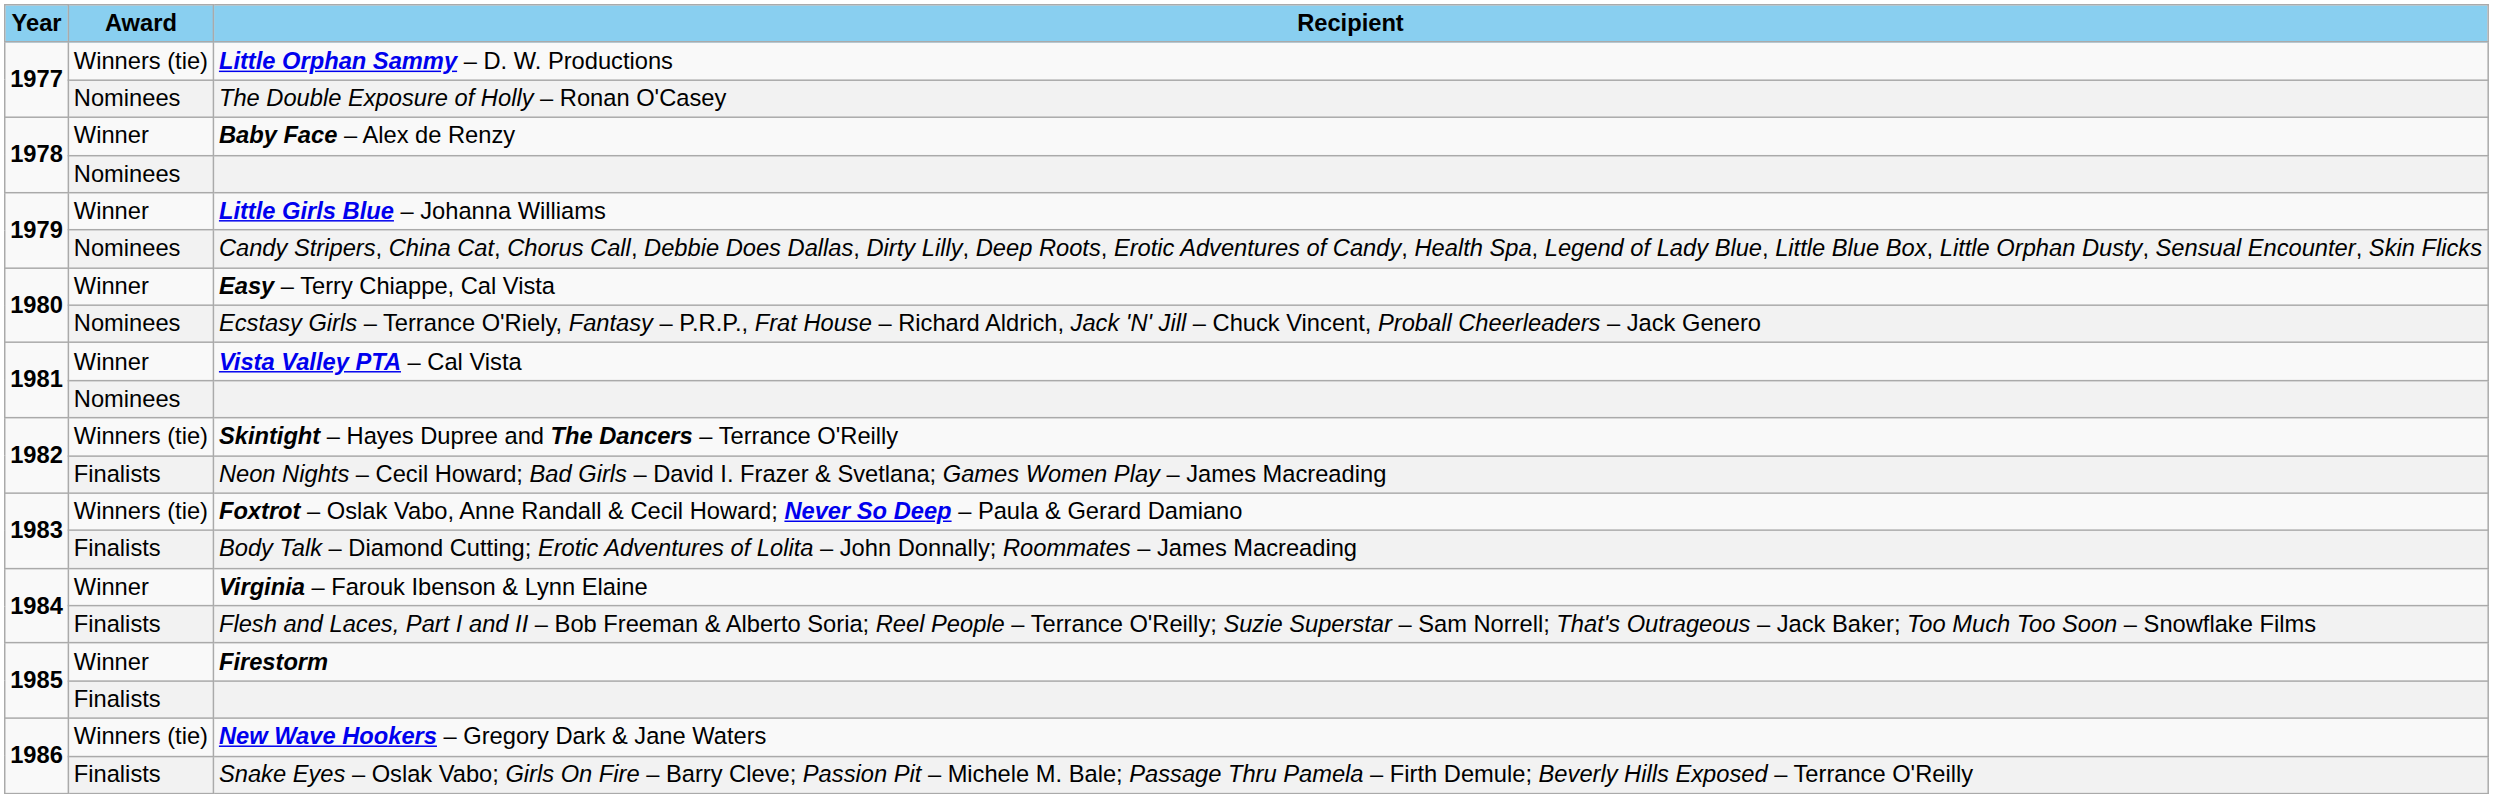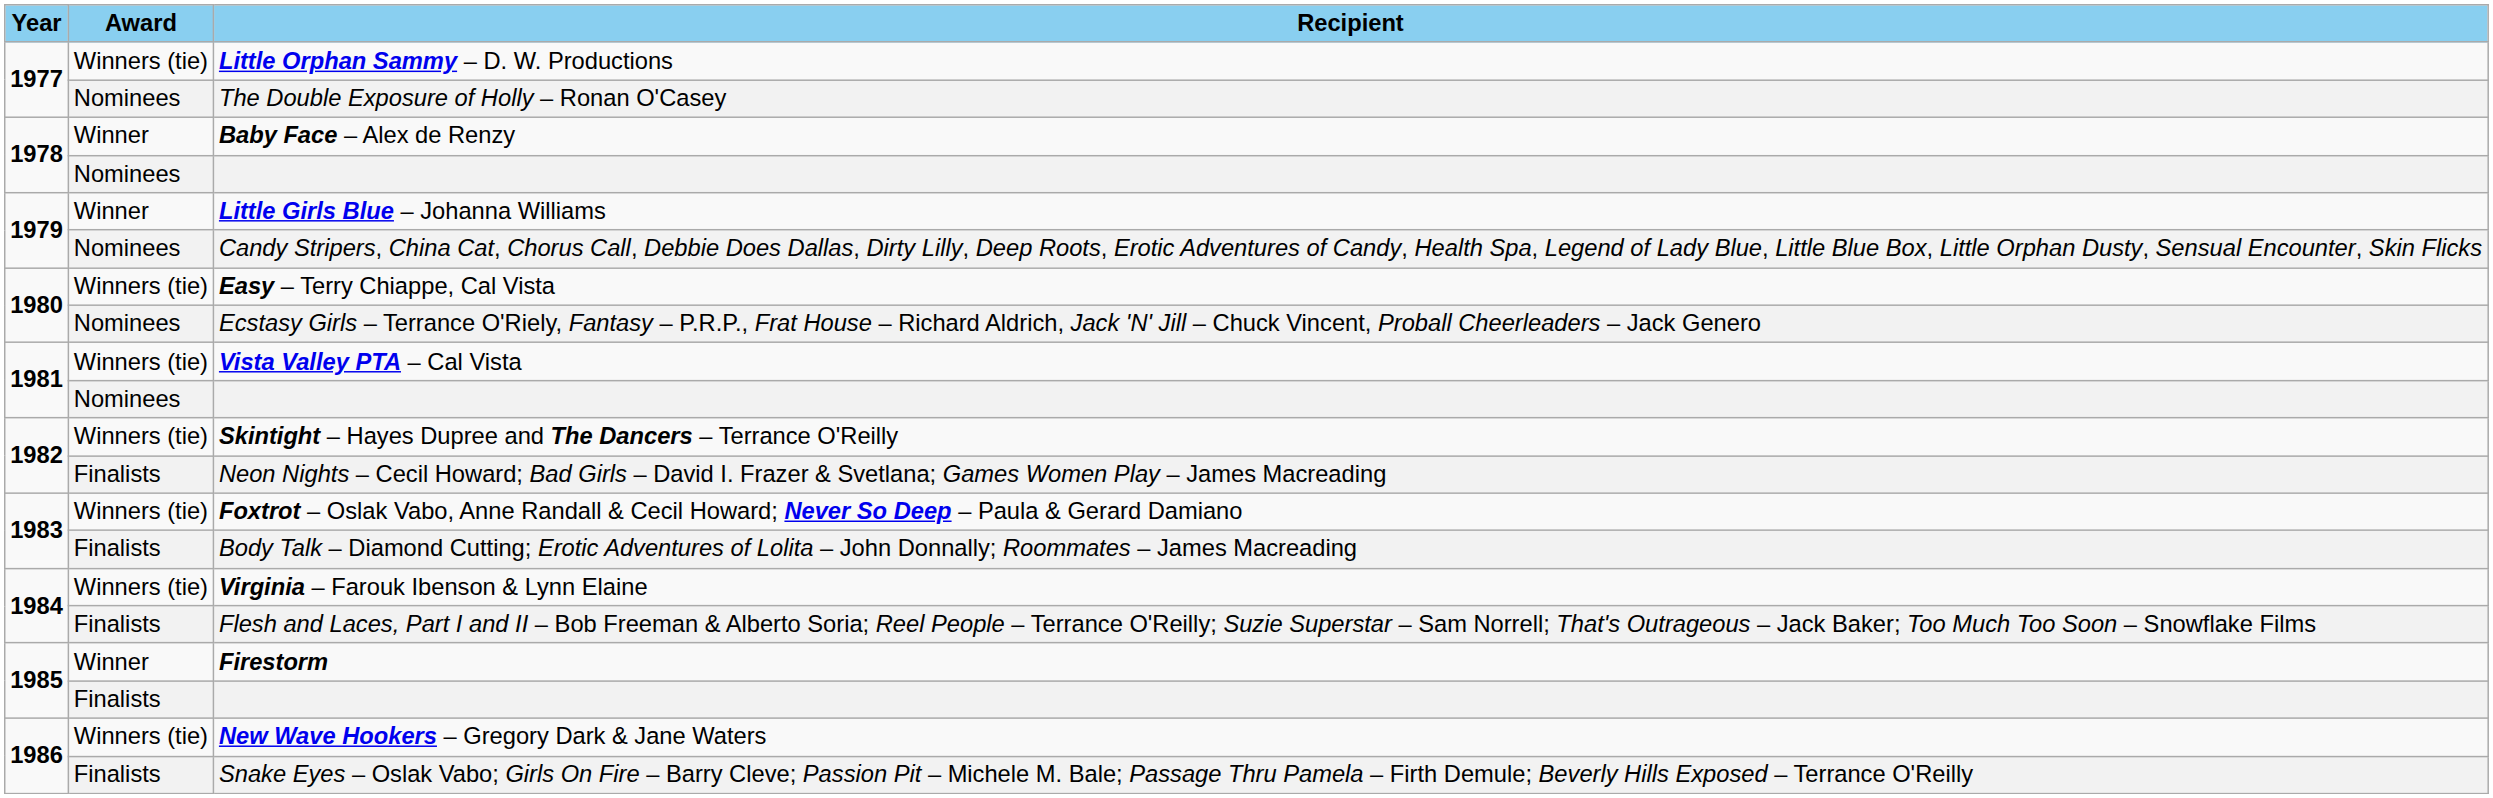Easy – Terry Chiappe, Cal Vista | Award: Winner -> Winners (tie)
Vista Valley PTA – Cal Vista | Award: Winner -> Winners (tie)
Virginia – Farouk Ibenson & Lynn Elaine | Award: Winner -> Winners (tie)
